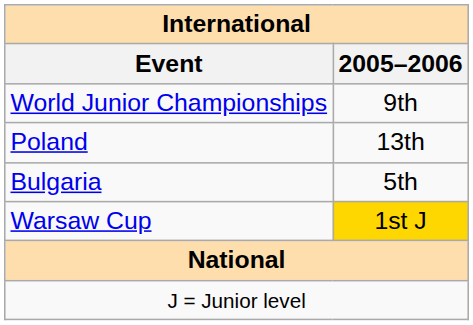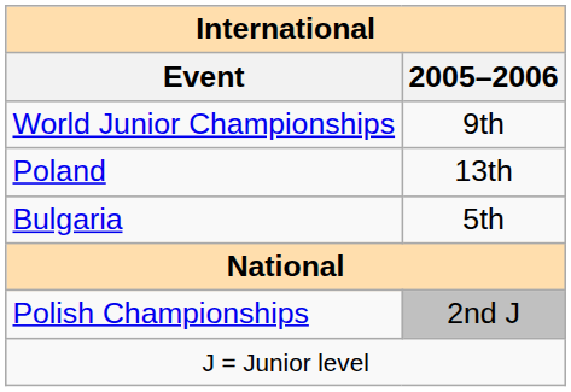- row: Warsaw Cup | 1st J
+ row: Polish Championships | 2nd J
